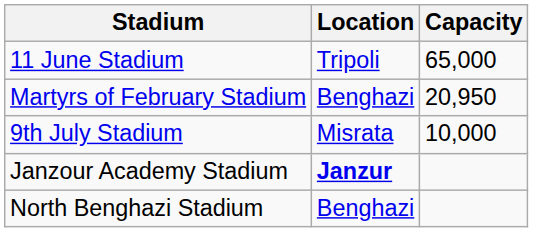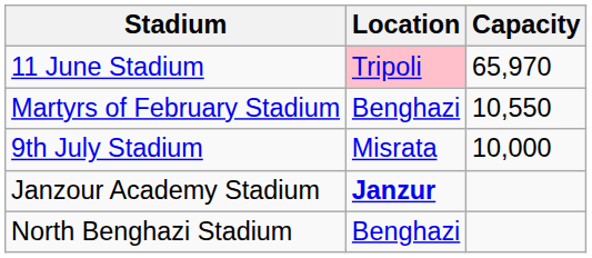11 June Stadium | Location: no background -> pink background
11 June Stadium | Capacity: 65,000 -> 65,970
Martyrs of February Stadium | Capacity: 20,950 -> 10,550
